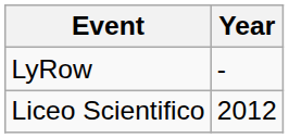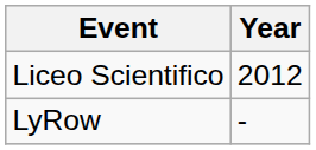rows swapped: Liceo Scientifico <-> LyRow
